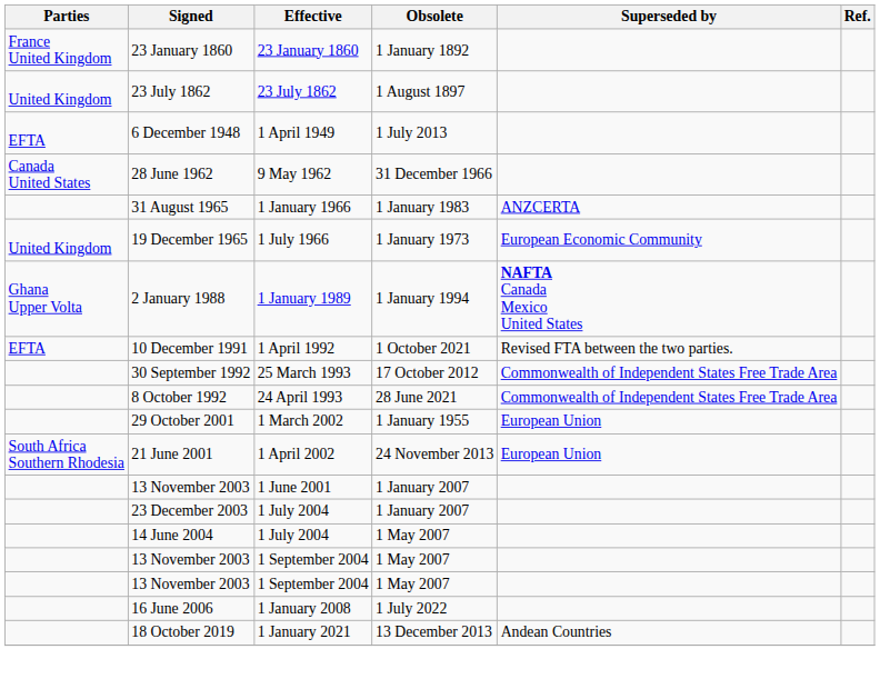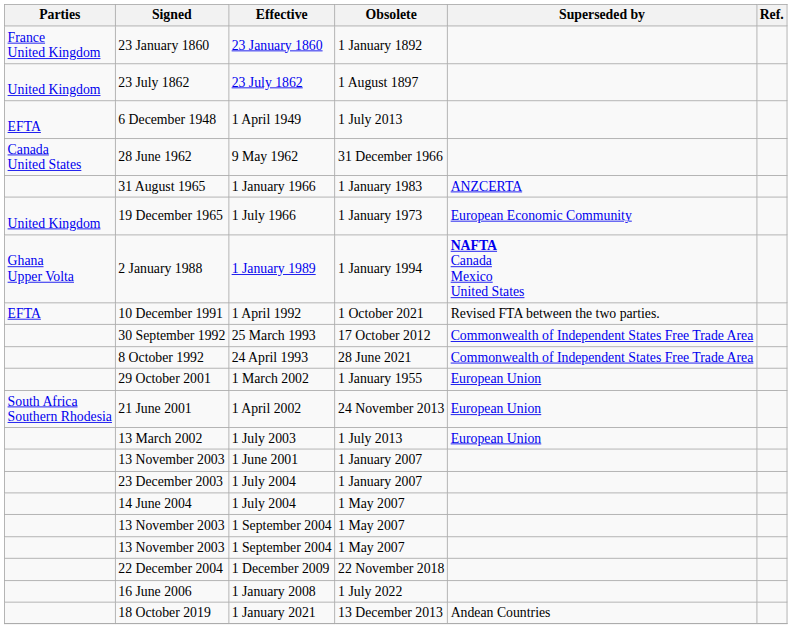+ row: 13 March 2002 | 1 July 2003 | 1 July 2013 | European Union
+ row: 22 December 2004 | 1 December 2009 | 22 November 2018
